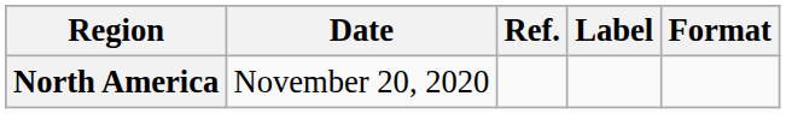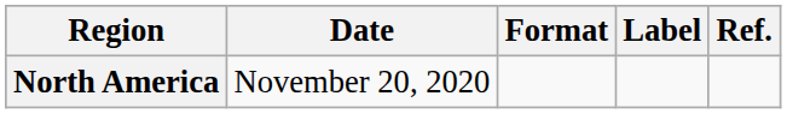columns swapped: Format <-> Ref.
